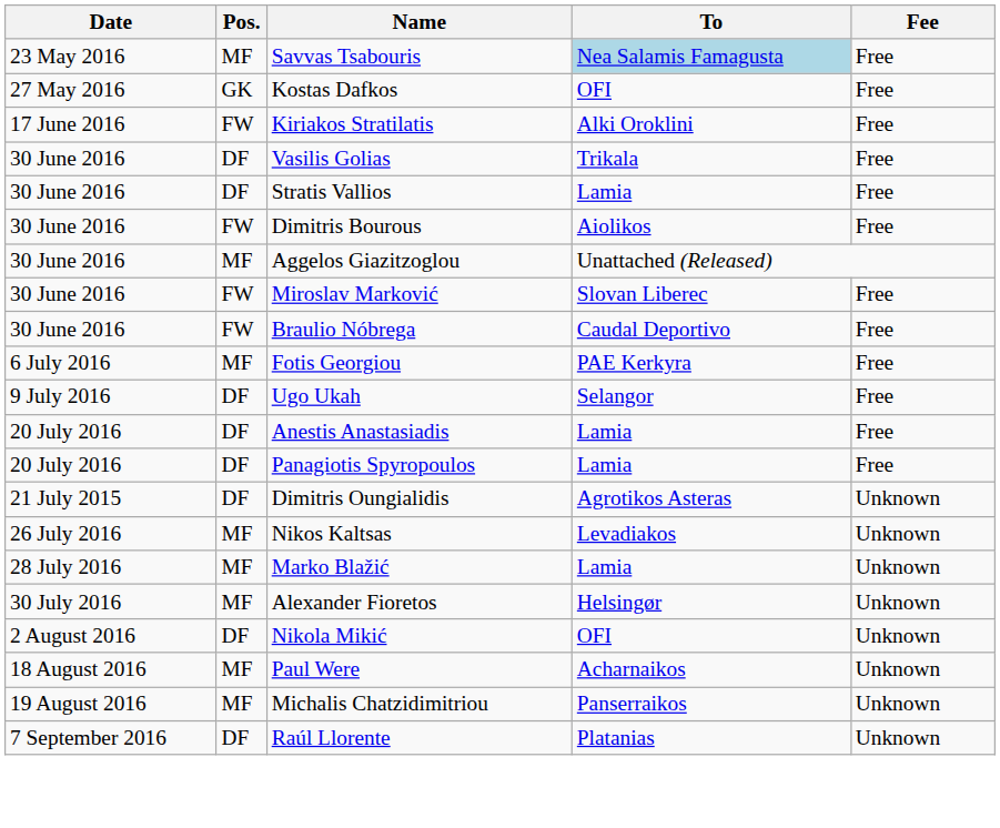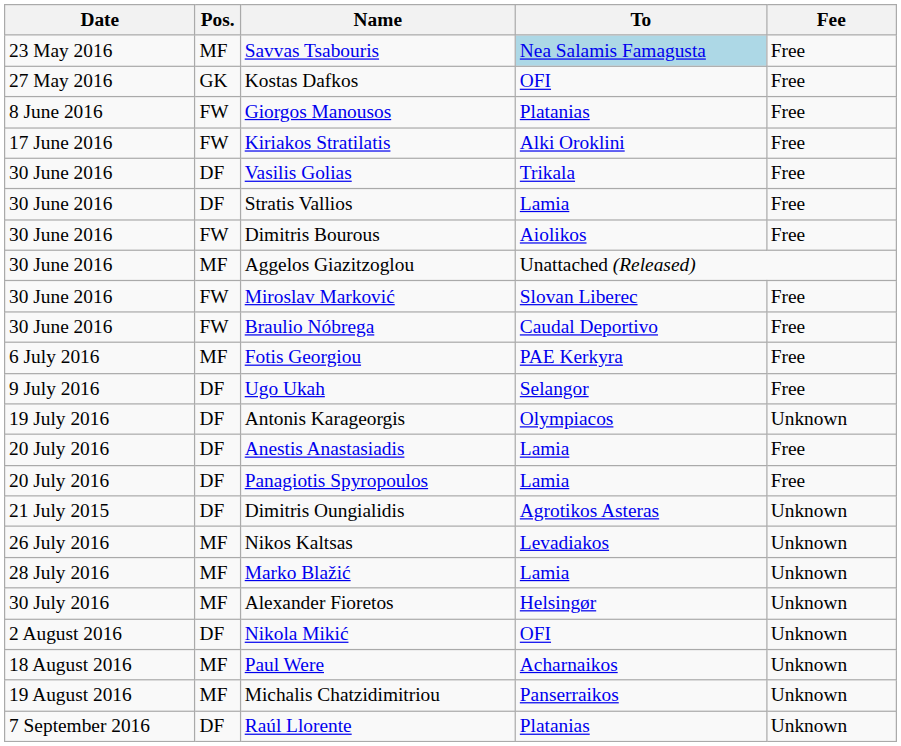+ row: 8 June 2016 | FW | Giorgos Manousos | Platanias | Free
+ row: 19 July 2016 | DF | Antonis Karageorgis | Olympiacos | Unknown
